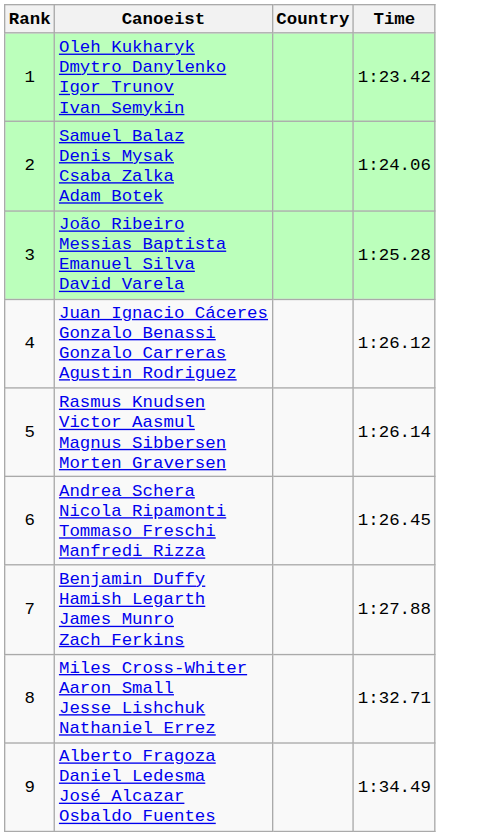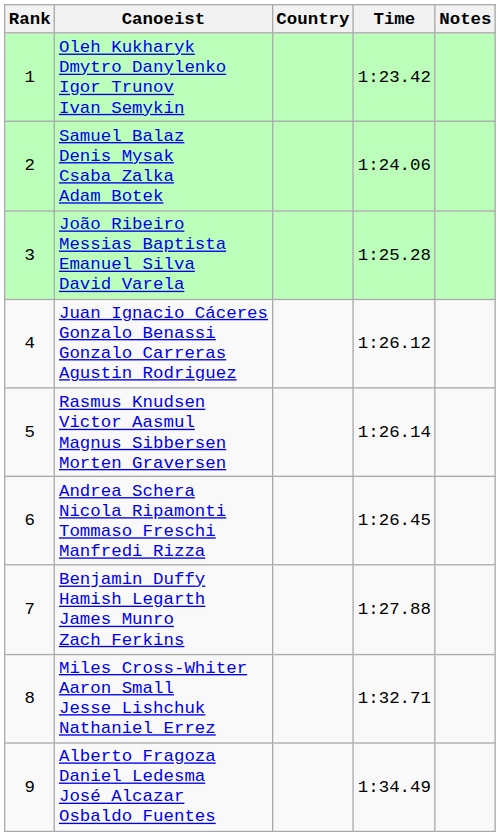+ column: Notes
